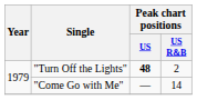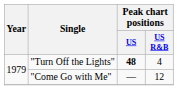"Turn Off the Lights" | Peak chart positions / US R&B: 2 -> 4
"Come Go with Me" | Peak chart positions / US R&B: 14 -> 12
